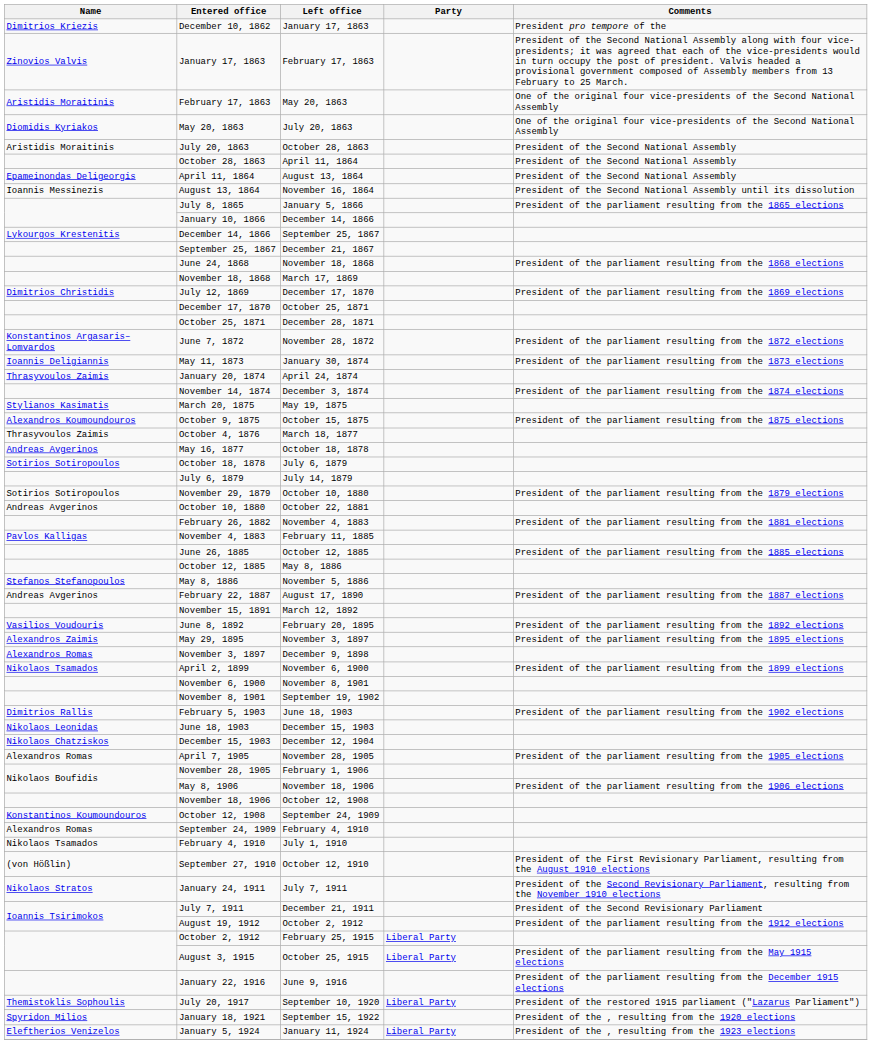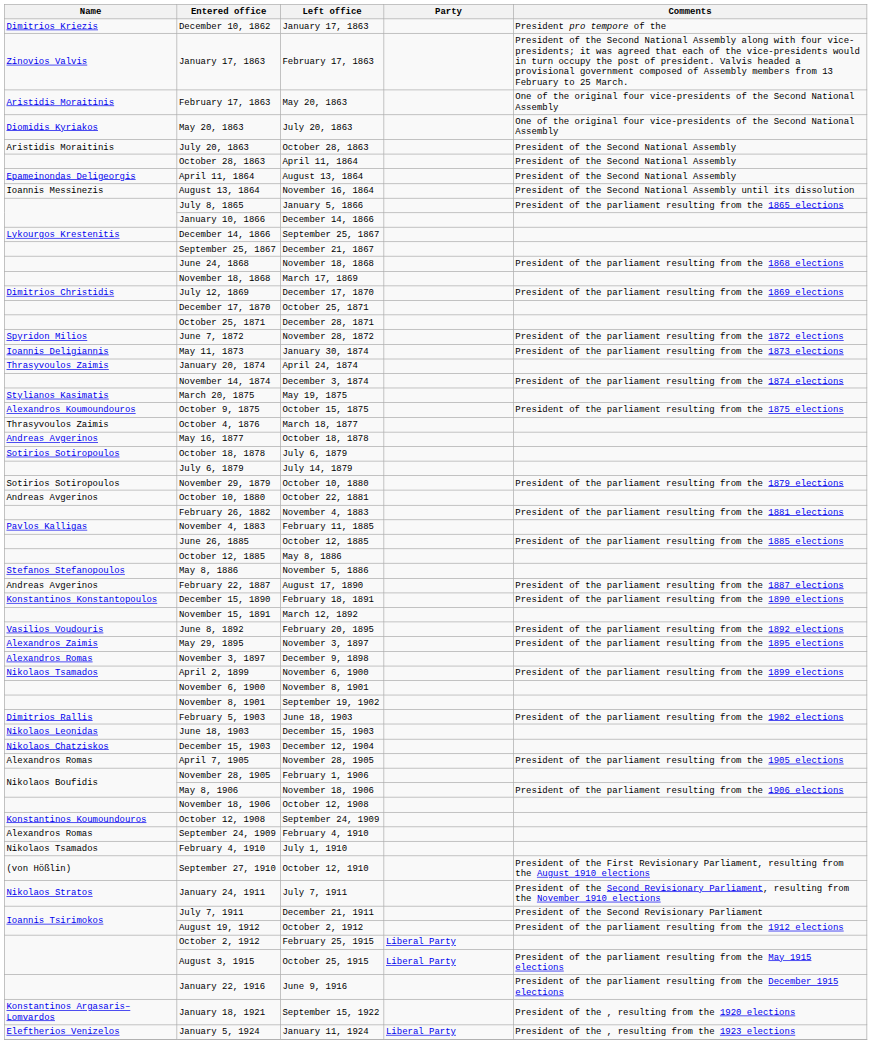June 7, 1872 | Name: Konstantinos Argasaris–Lomvardos -> Spyridon Milios
+ row: Konstantinos Konstantopoulos | December 15, 1890 | February 18, 1891 | President of the parliament resulting from the 1890 elections
- row: Themistoklis Sophoulis | July 20, 1917 | September 10, 1920 | Liberal Party | President of the restored 1915 parliament ("Lazarus Parliament")
January 18, 1921 | Name: Spyridon Milios -> Konstantinos Argasaris–Lomvardos
